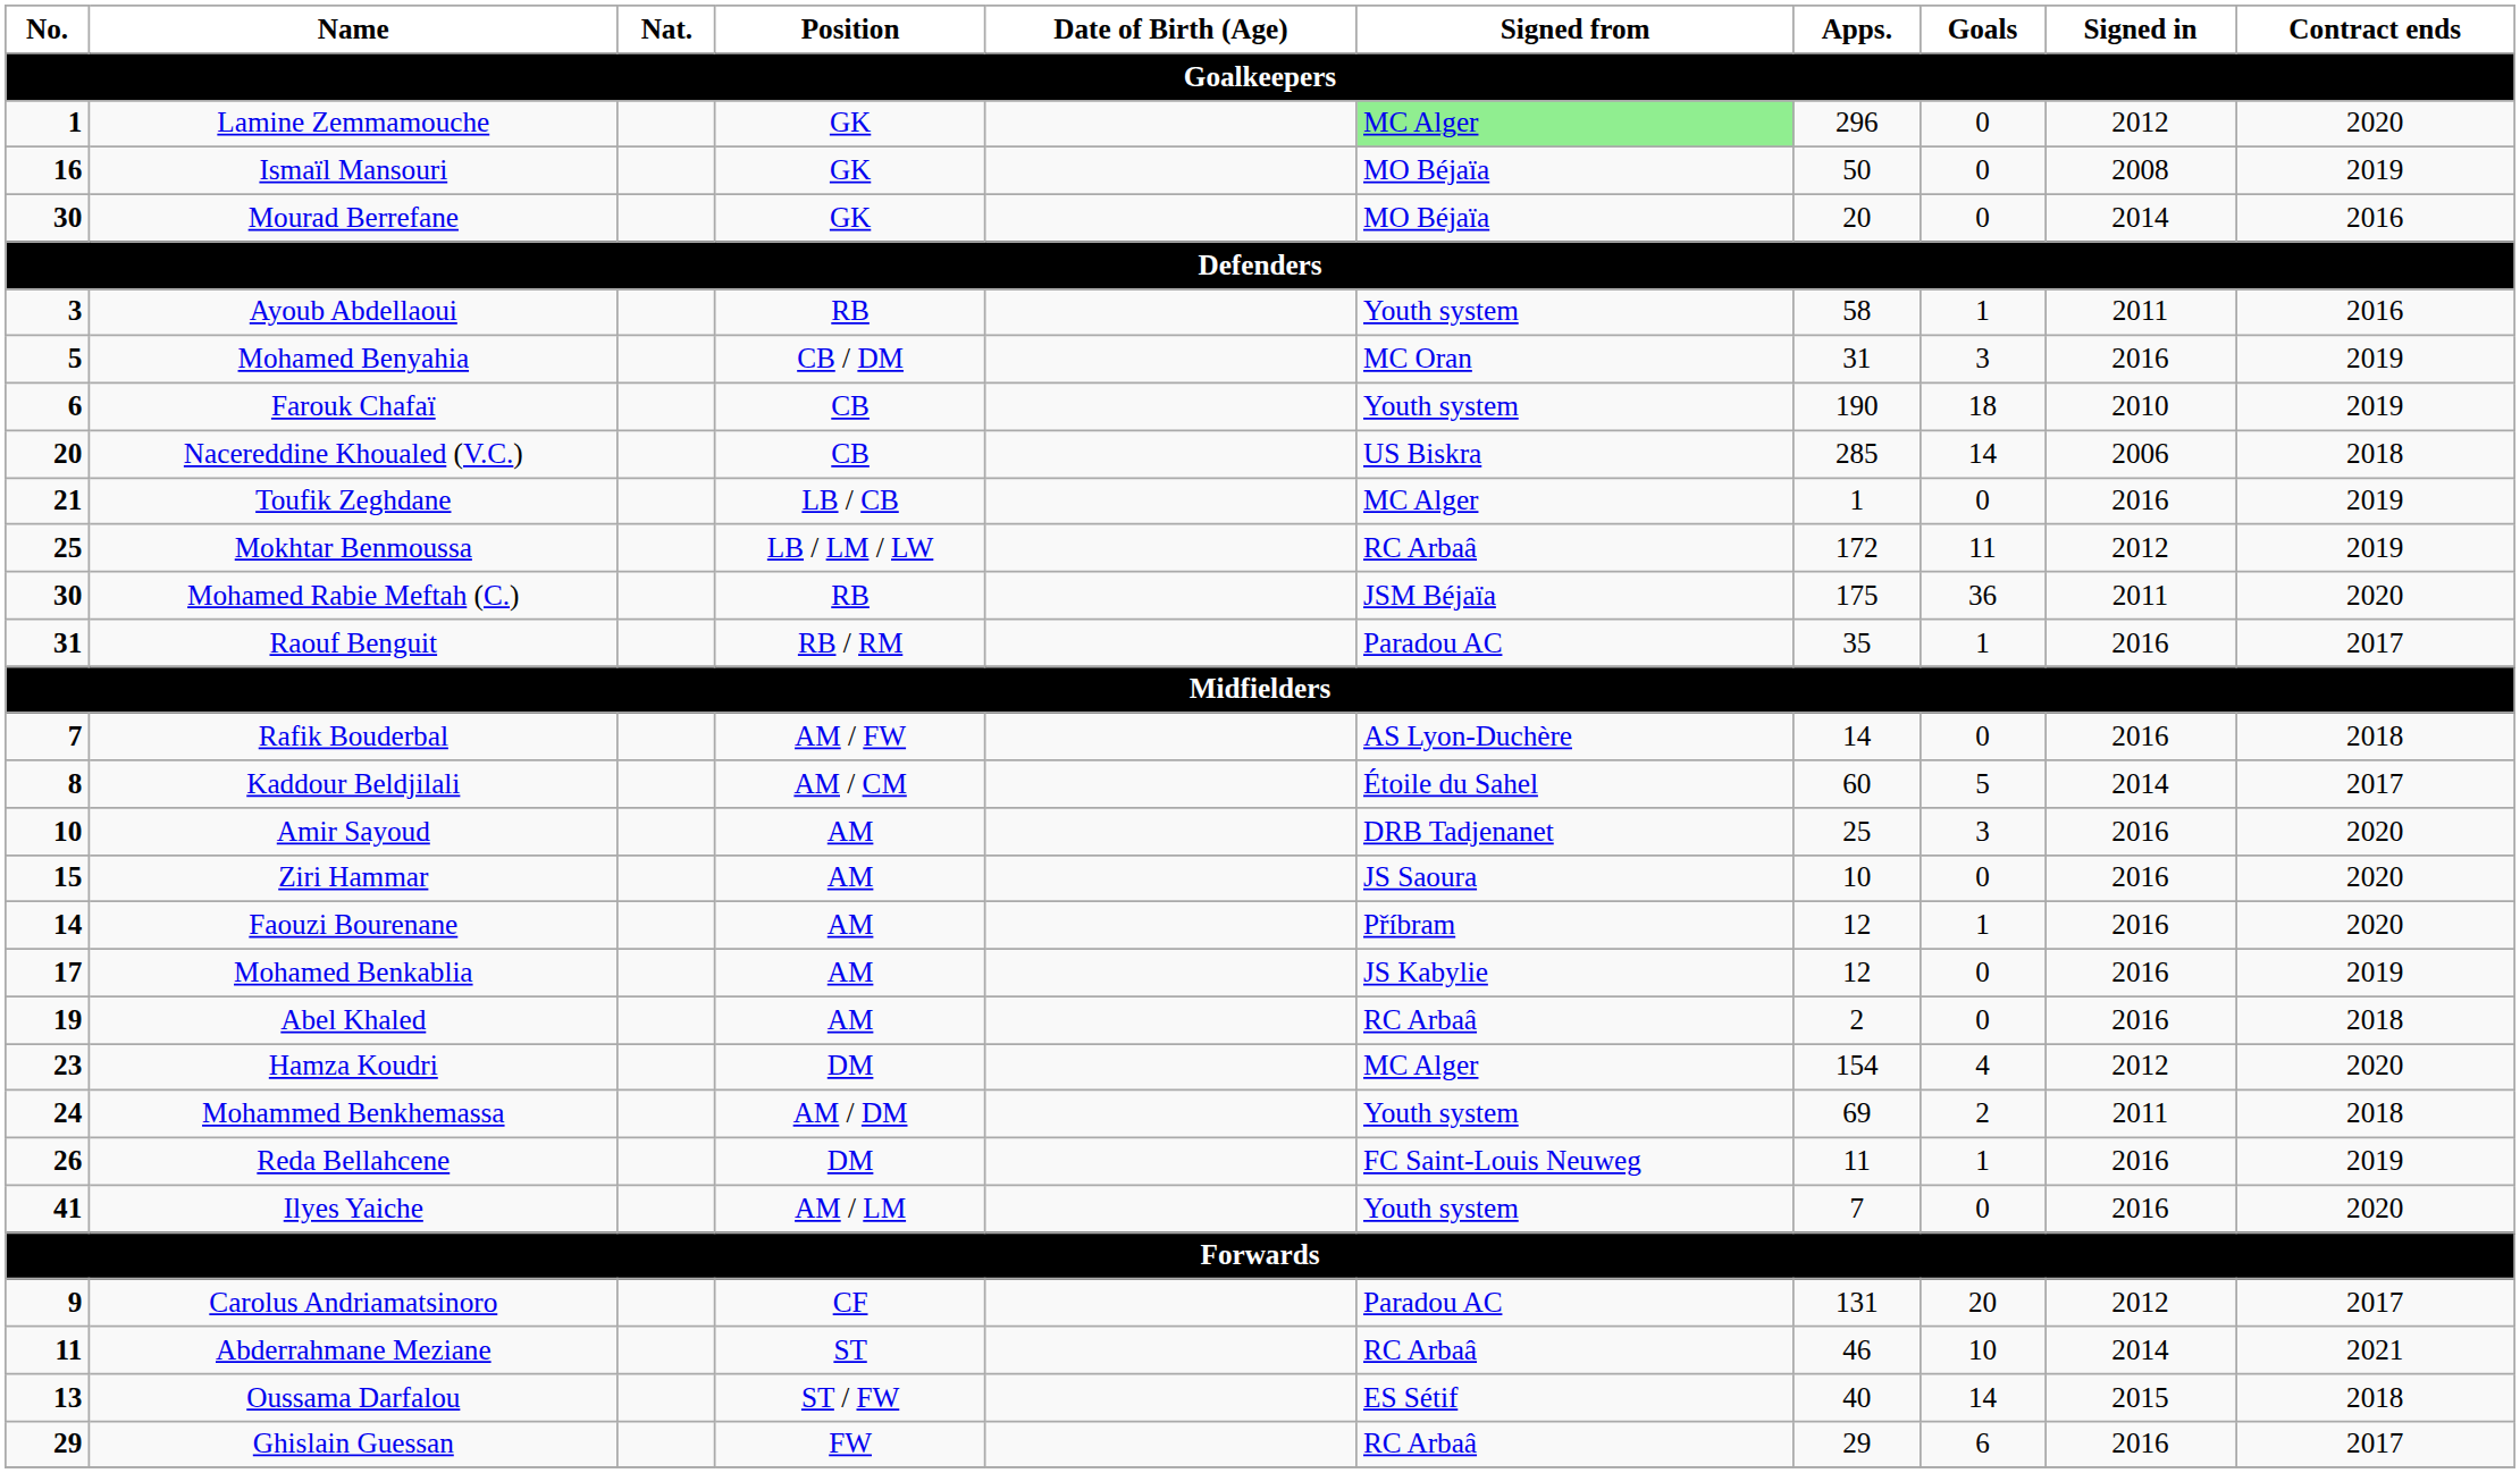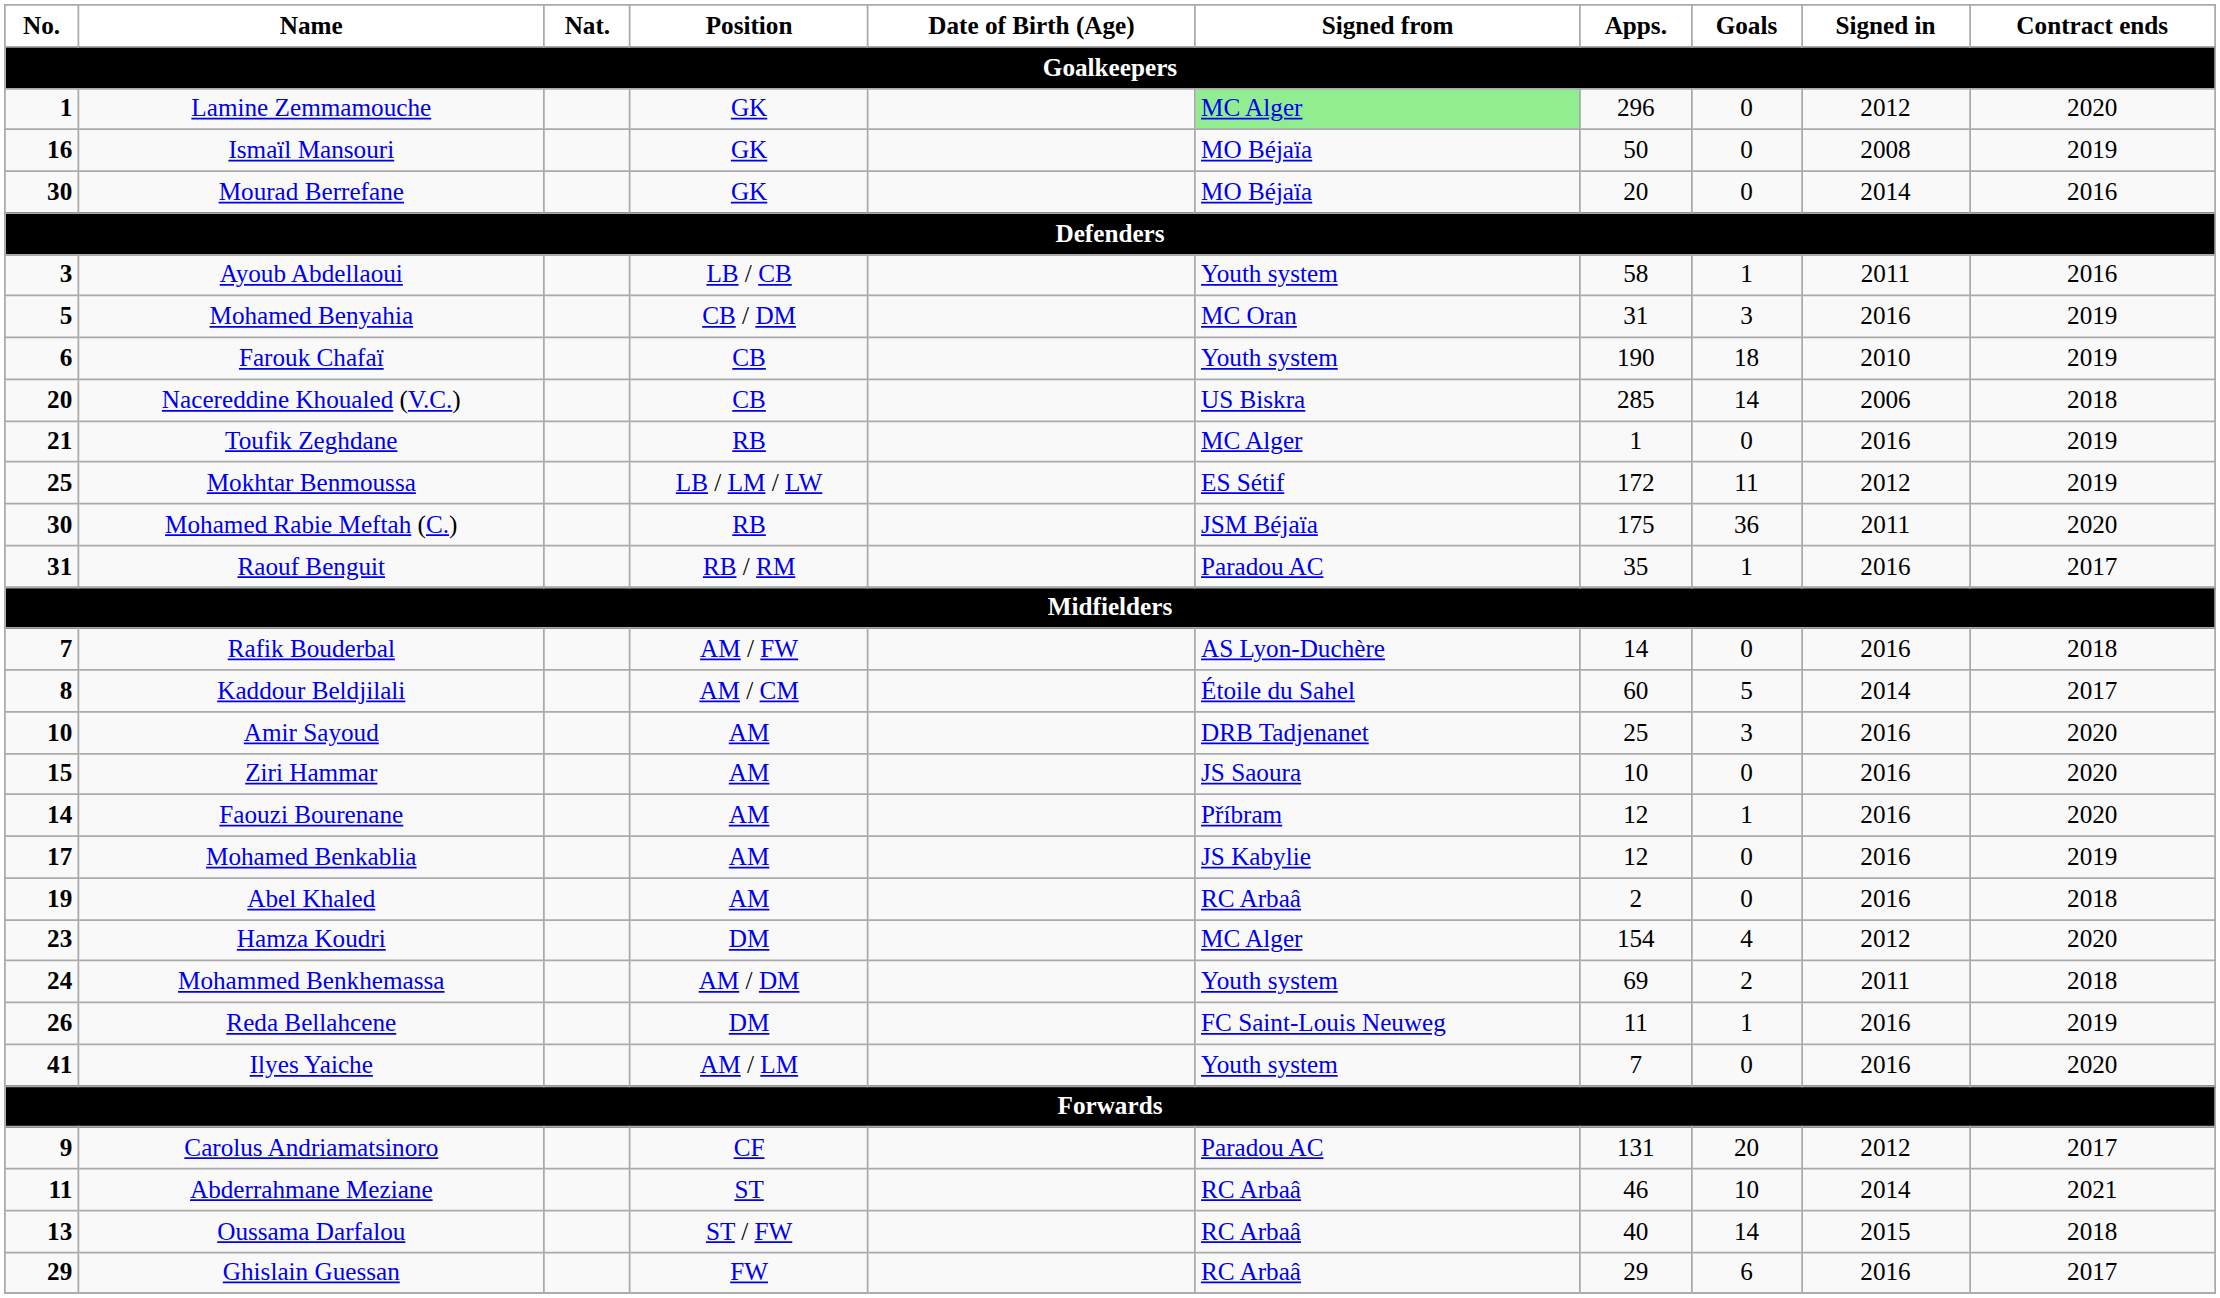Ayoub Abdellaoui | Position: RB -> LB / CB
Toufik Zeghdane | Position: LB / CB -> RB
Mokhtar Benmoussa | Signed from: RC Arbaâ -> ES Sétif
Oussama Darfalou | Signed from: ES Sétif -> RC Arbaâ
